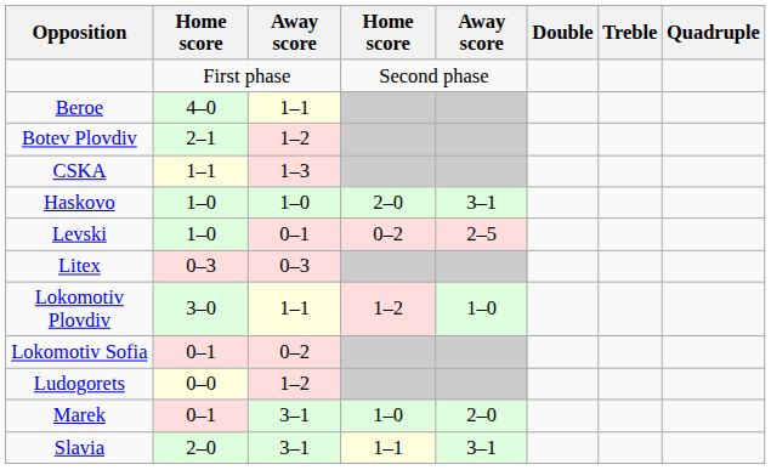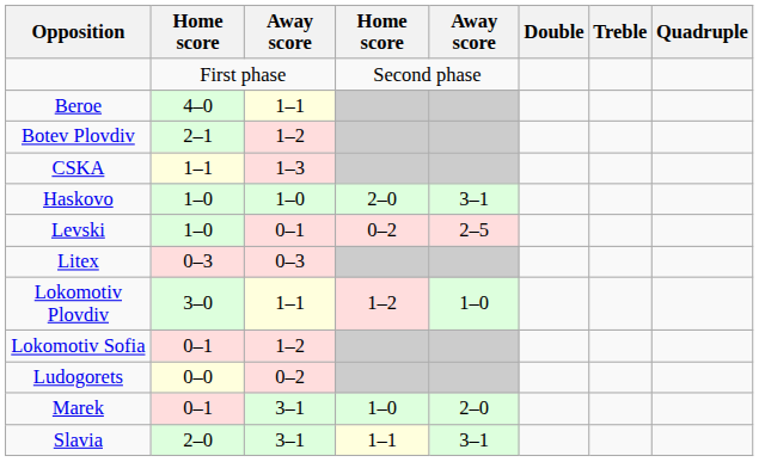Lokomotiv Sofia | column 3: 0–2 -> 1–2
Ludogorets | column 3: 1–2 -> 0–2
